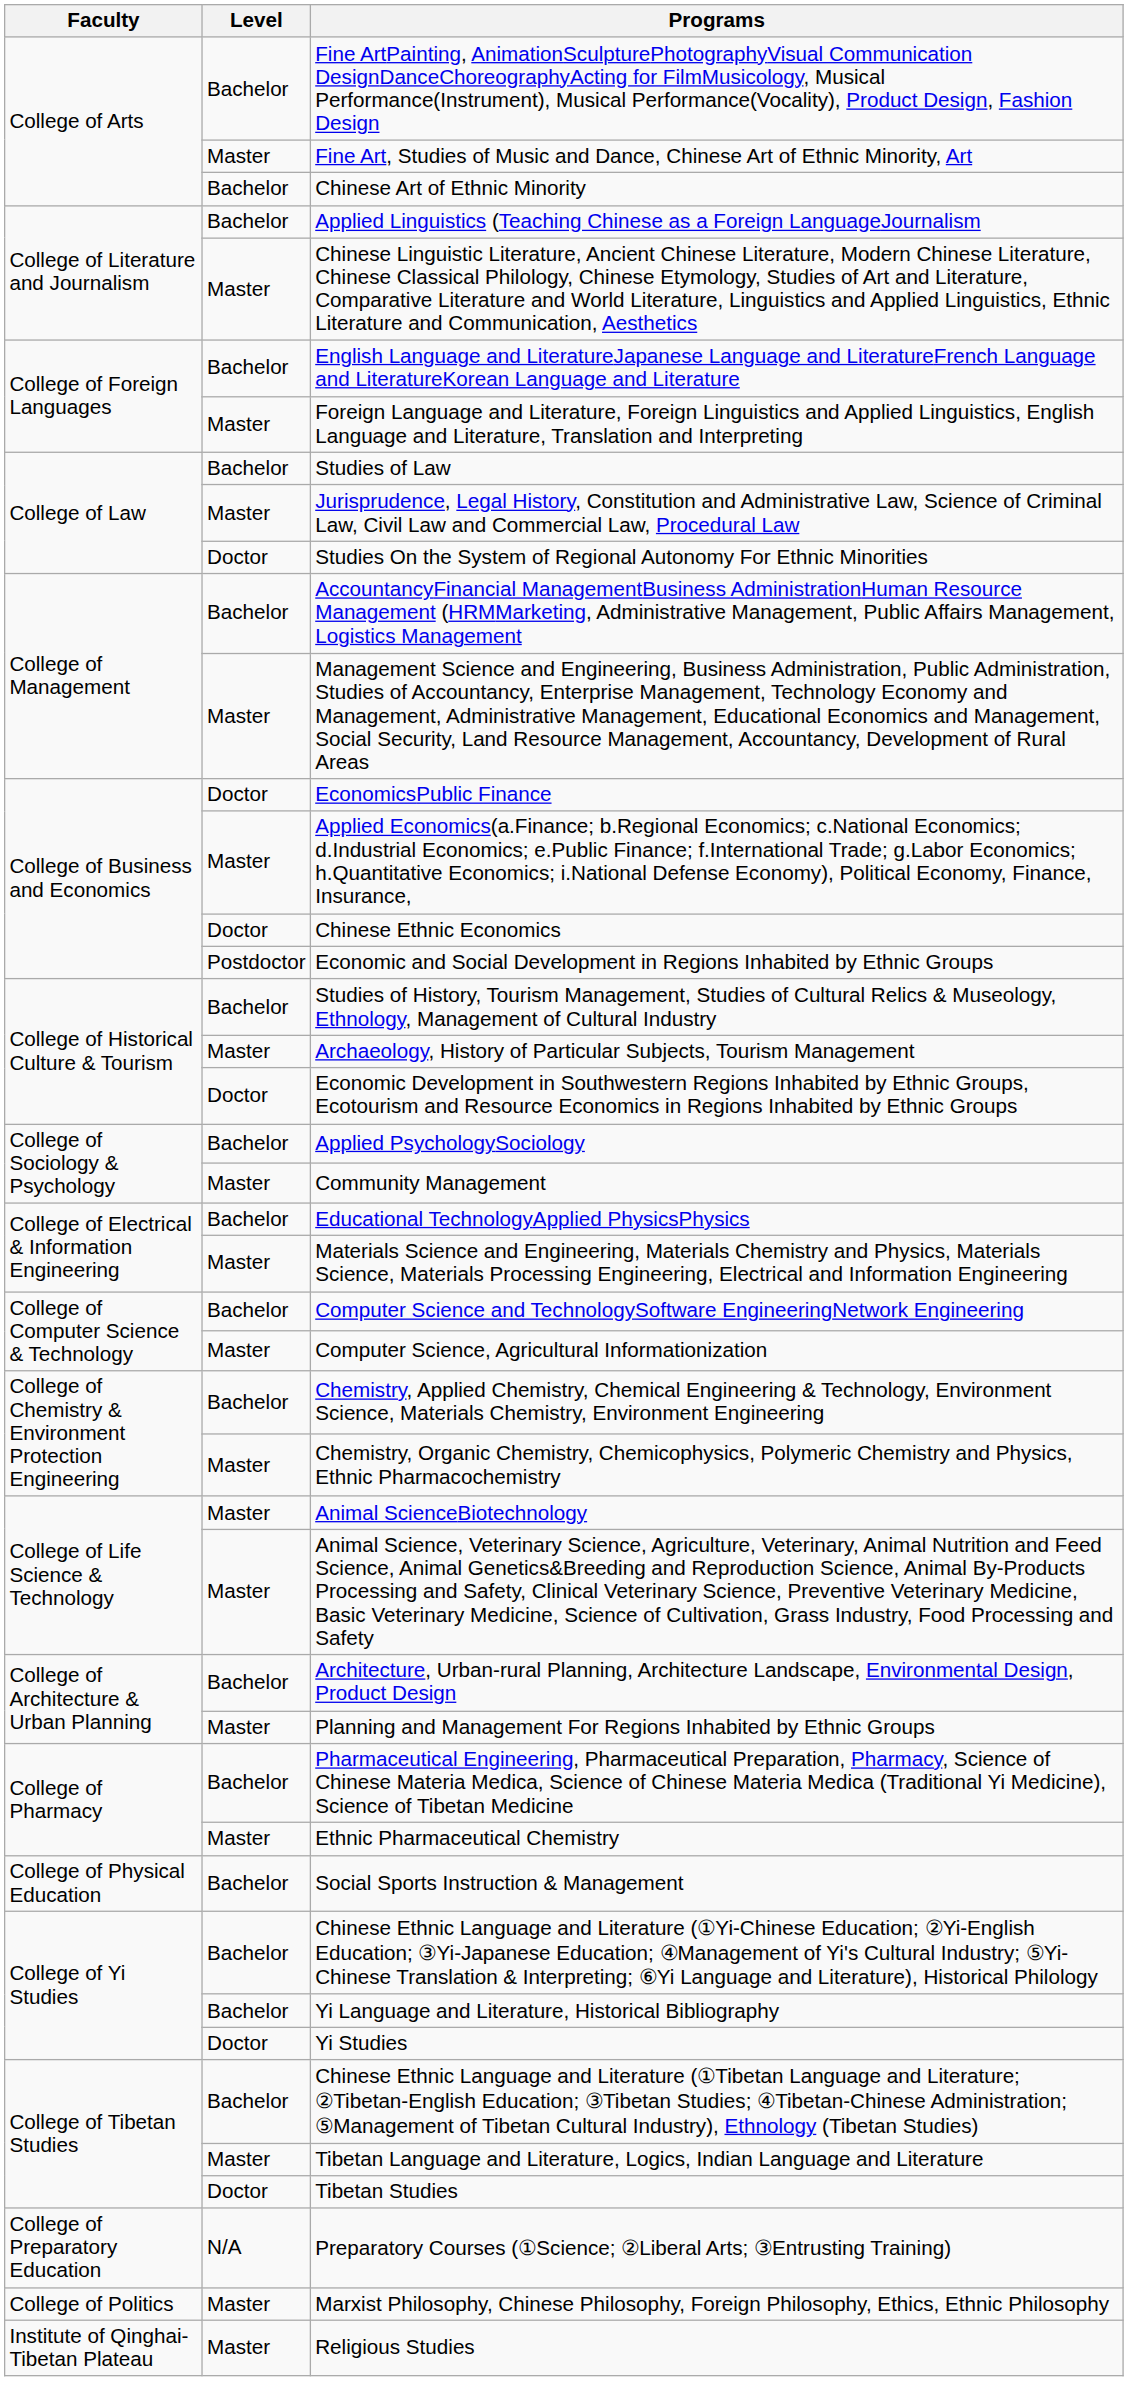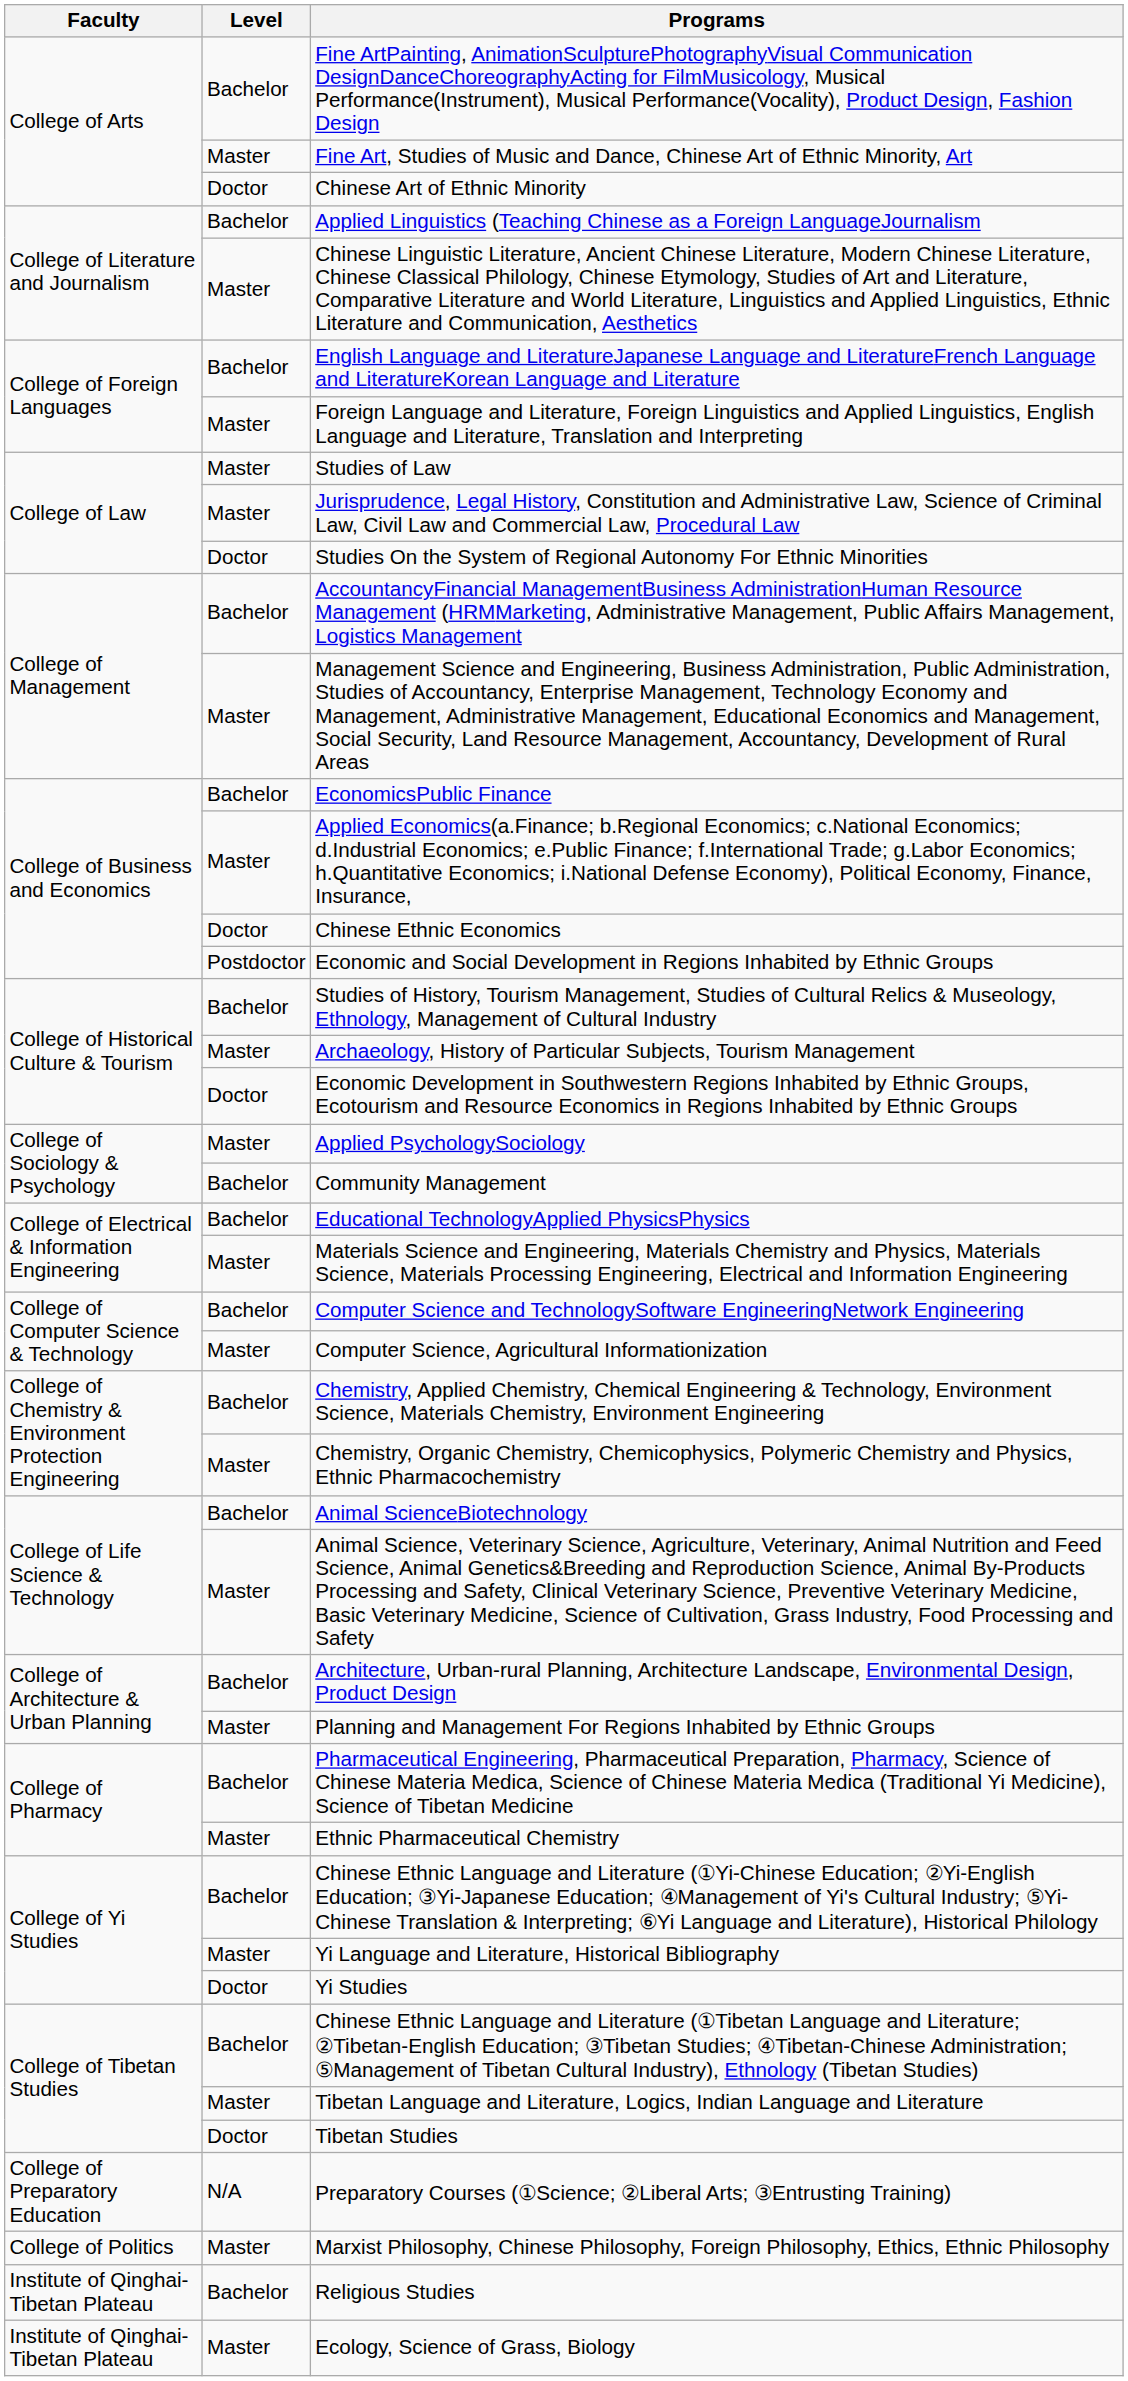Chinese Art of Ethnic Minority | Level: Bachelor -> Doctor
Studies of Law | Level: Bachelor -> Master
EconomicsPublic Finance | Level: Doctor -> Bachelor
Applied PsychologySociology | Level: Bachelor -> Master
Community Management | Level: Master -> Bachelor
Animal ScienceBiotechnology | Level: Master -> Bachelor
- row: College of Physical Education | Bachelor | Social Sports Instruction & Management
Yi Language and Literature, Historical Bibliography | Level: Bachelor -> Master
Religious Studies | Level: Master -> Bachelor
+ row: Institute of Qinghai-Tibetan Plateau | Master | Ecology, Science of Grass, Biology
